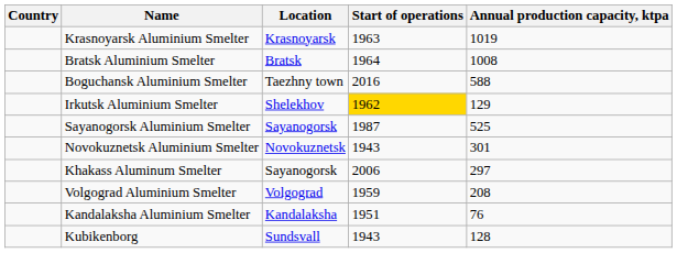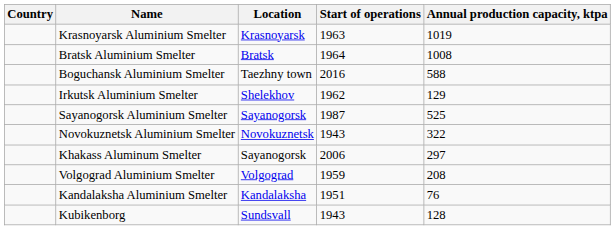Irkutsk Aluminium Smelter | Start of operations: gold background -> no background
Novokuznetsk Aluminium Smelter | Annual production capacity, ktpa: 301 -> 322
